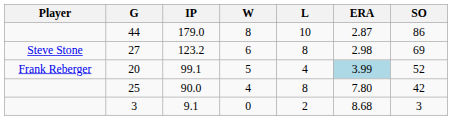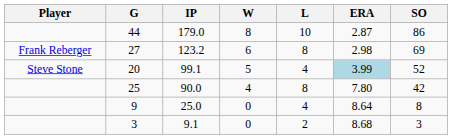27 | Player: Steve Stone -> Frank Reberger
20 | Player: Frank Reberger -> Steve Stone
+ row: 9 | 25.0 | 0 | 4 | 8.64 | 8
